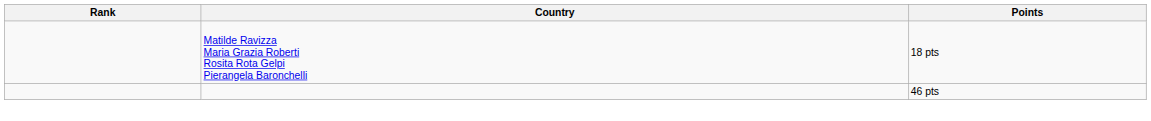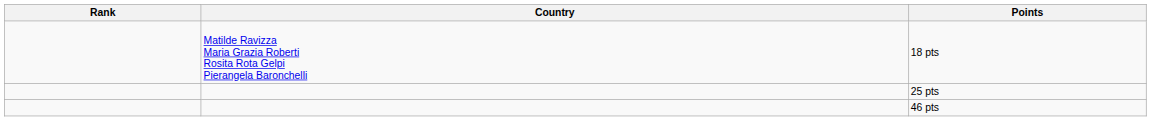+ row: 25 pts
